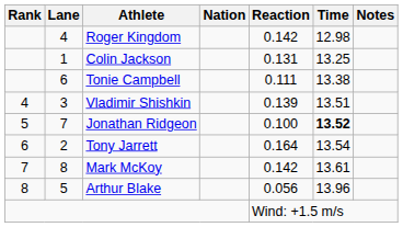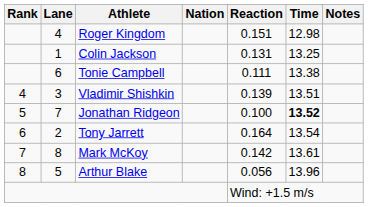Roger Kingdom | Reaction: 0.142 -> 0.151
